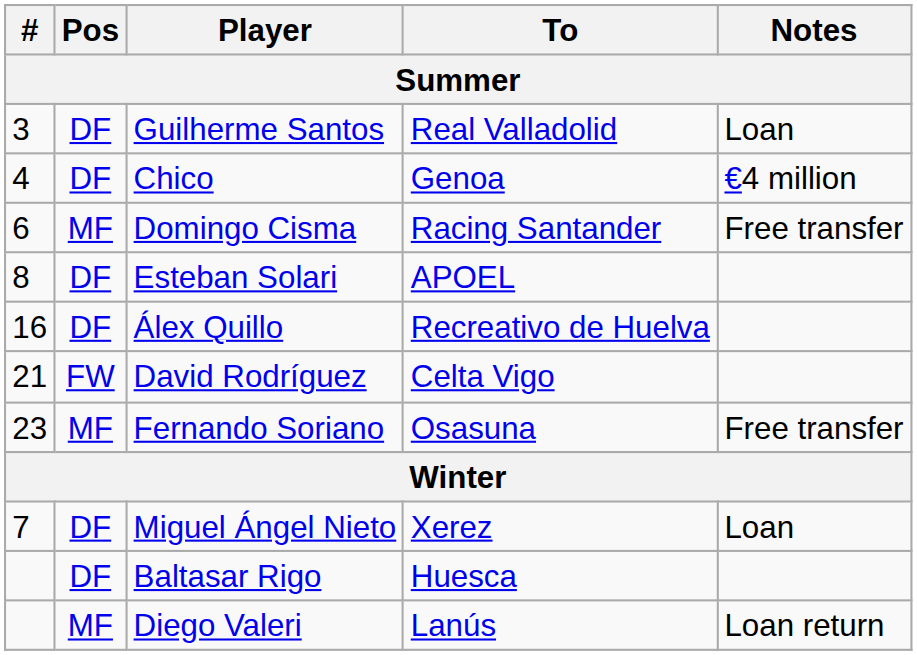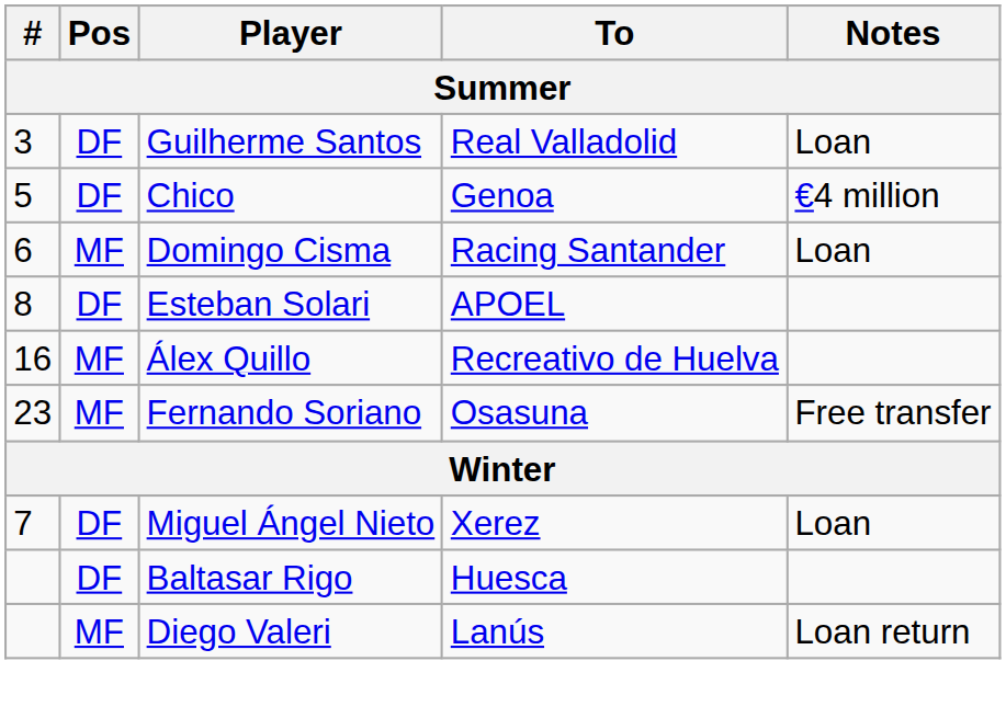Chico | #: 4 -> 5
Domingo Cisma | Notes: Free transfer -> Loan
Álex Quillo | Pos: DF -> MF
- row: 21 | FW | David Rodríguez | Celta Vigo
